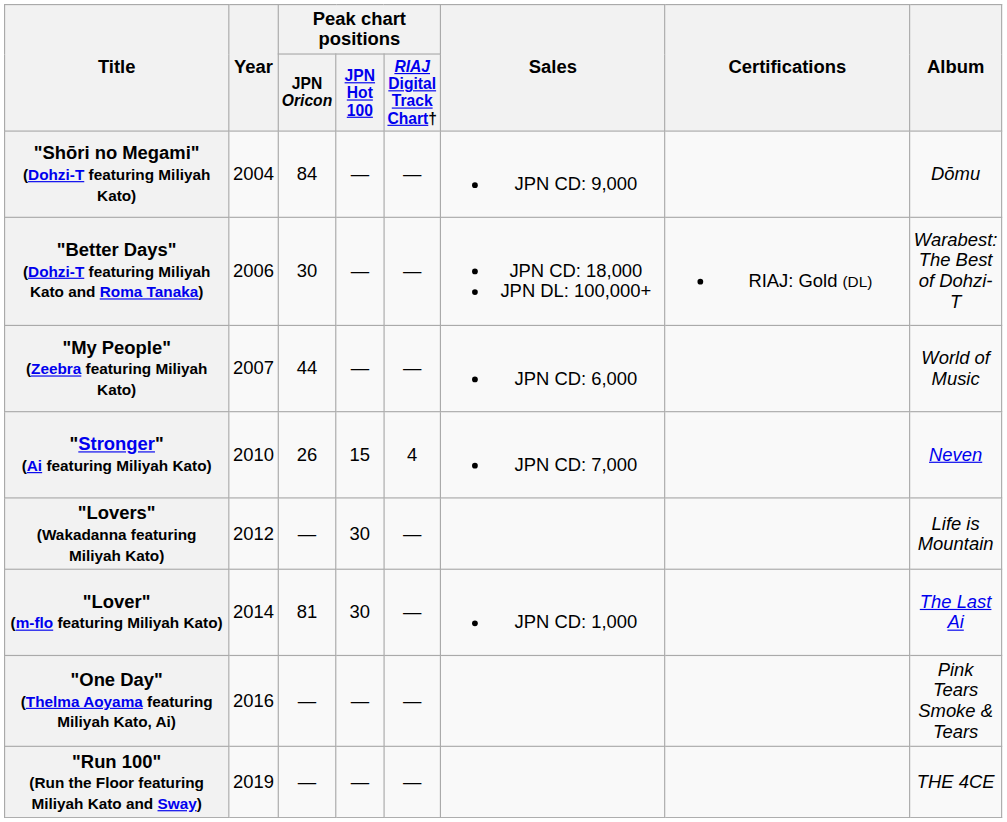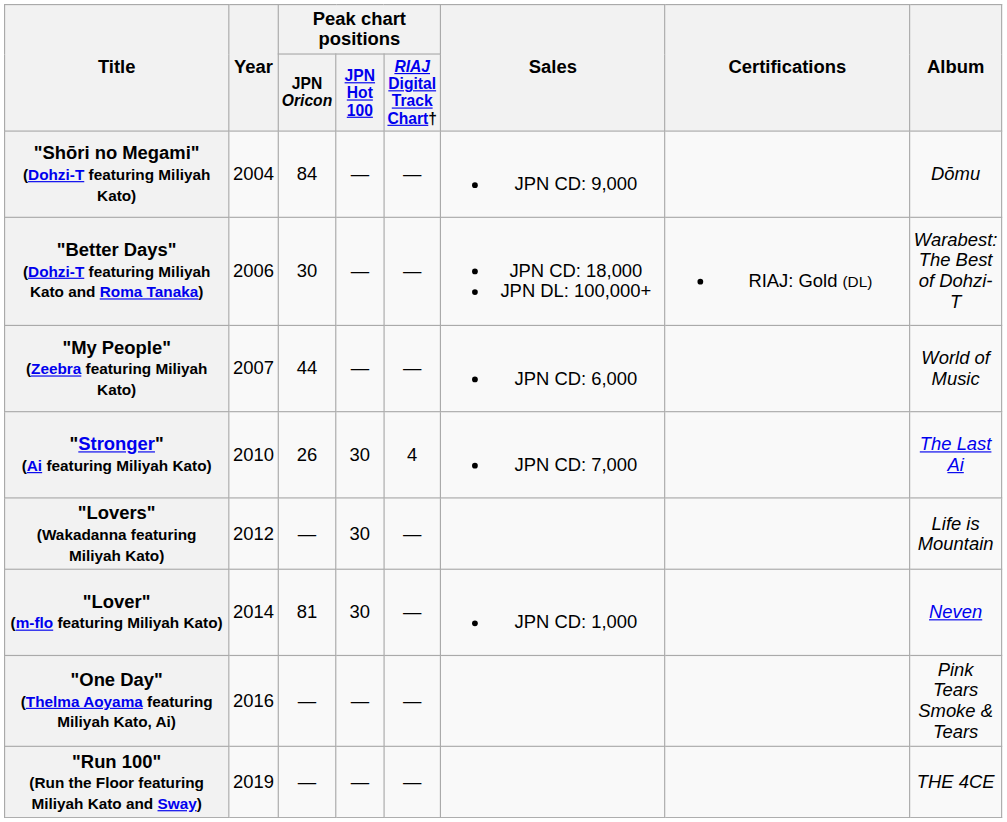"Stronger" (Ai featuring Miliyah Kato) | Peak chart positions / JPN Hot 100: 15 -> 30
"Stronger" (Ai featuring Miliyah Kato) | Album: Neven -> The Last Ai
"Lover" (m-flo featuring Miliyah Kato) | Album: The Last Ai -> Neven
